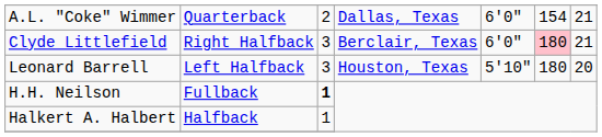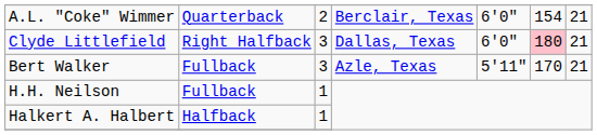A.L. "Coke" Wimmer | column 4: Dallas, Texas -> Berclair, Texas
Clyde Littlefield | column 4: Berclair, Texas -> Dallas, Texas
- row: Leonard Barrell | Left Halfback | 3 | Houston, Texas | 5'10" | 180 | 20
+ row: Bert Walker | Fullback | 3 | Azle, Texas | 5'11" | 170 | 21
H.H. Neilson | column 3: bold -> normal
